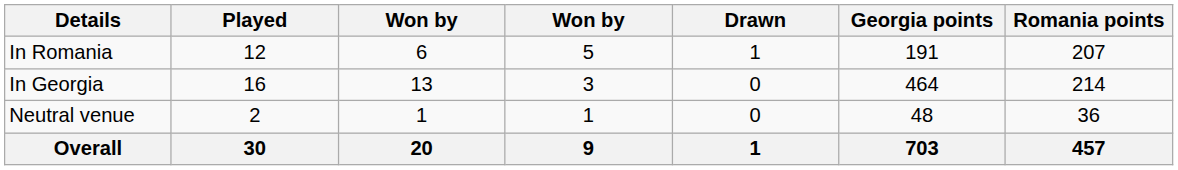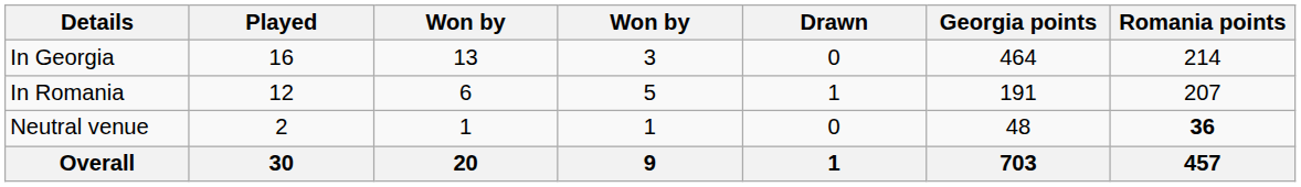rows swapped: In Georgia <-> In Romania
Neutral venue | Romania points: normal -> bold
